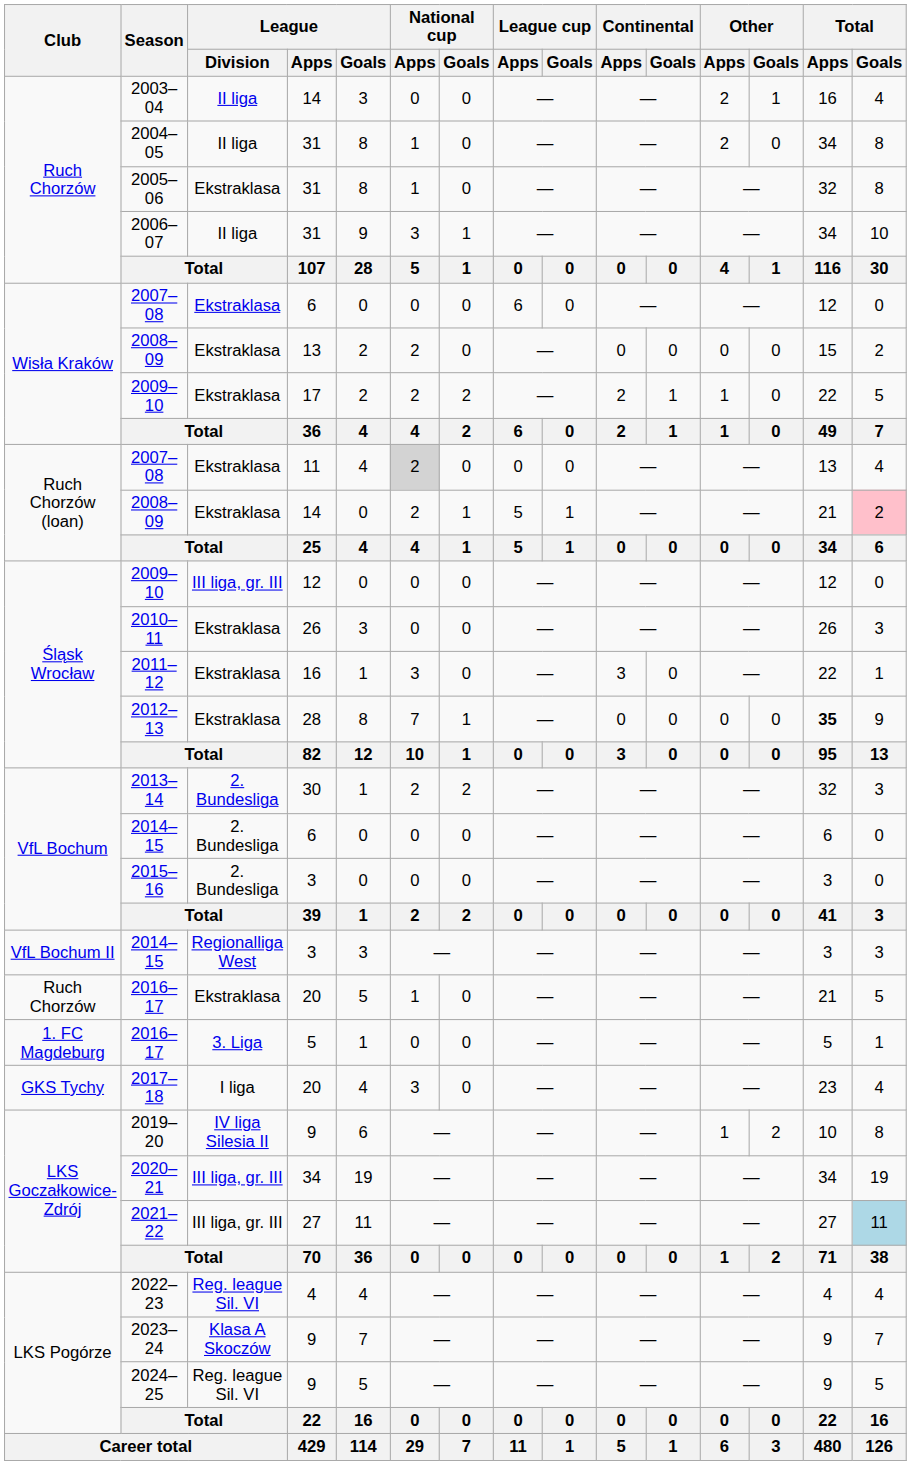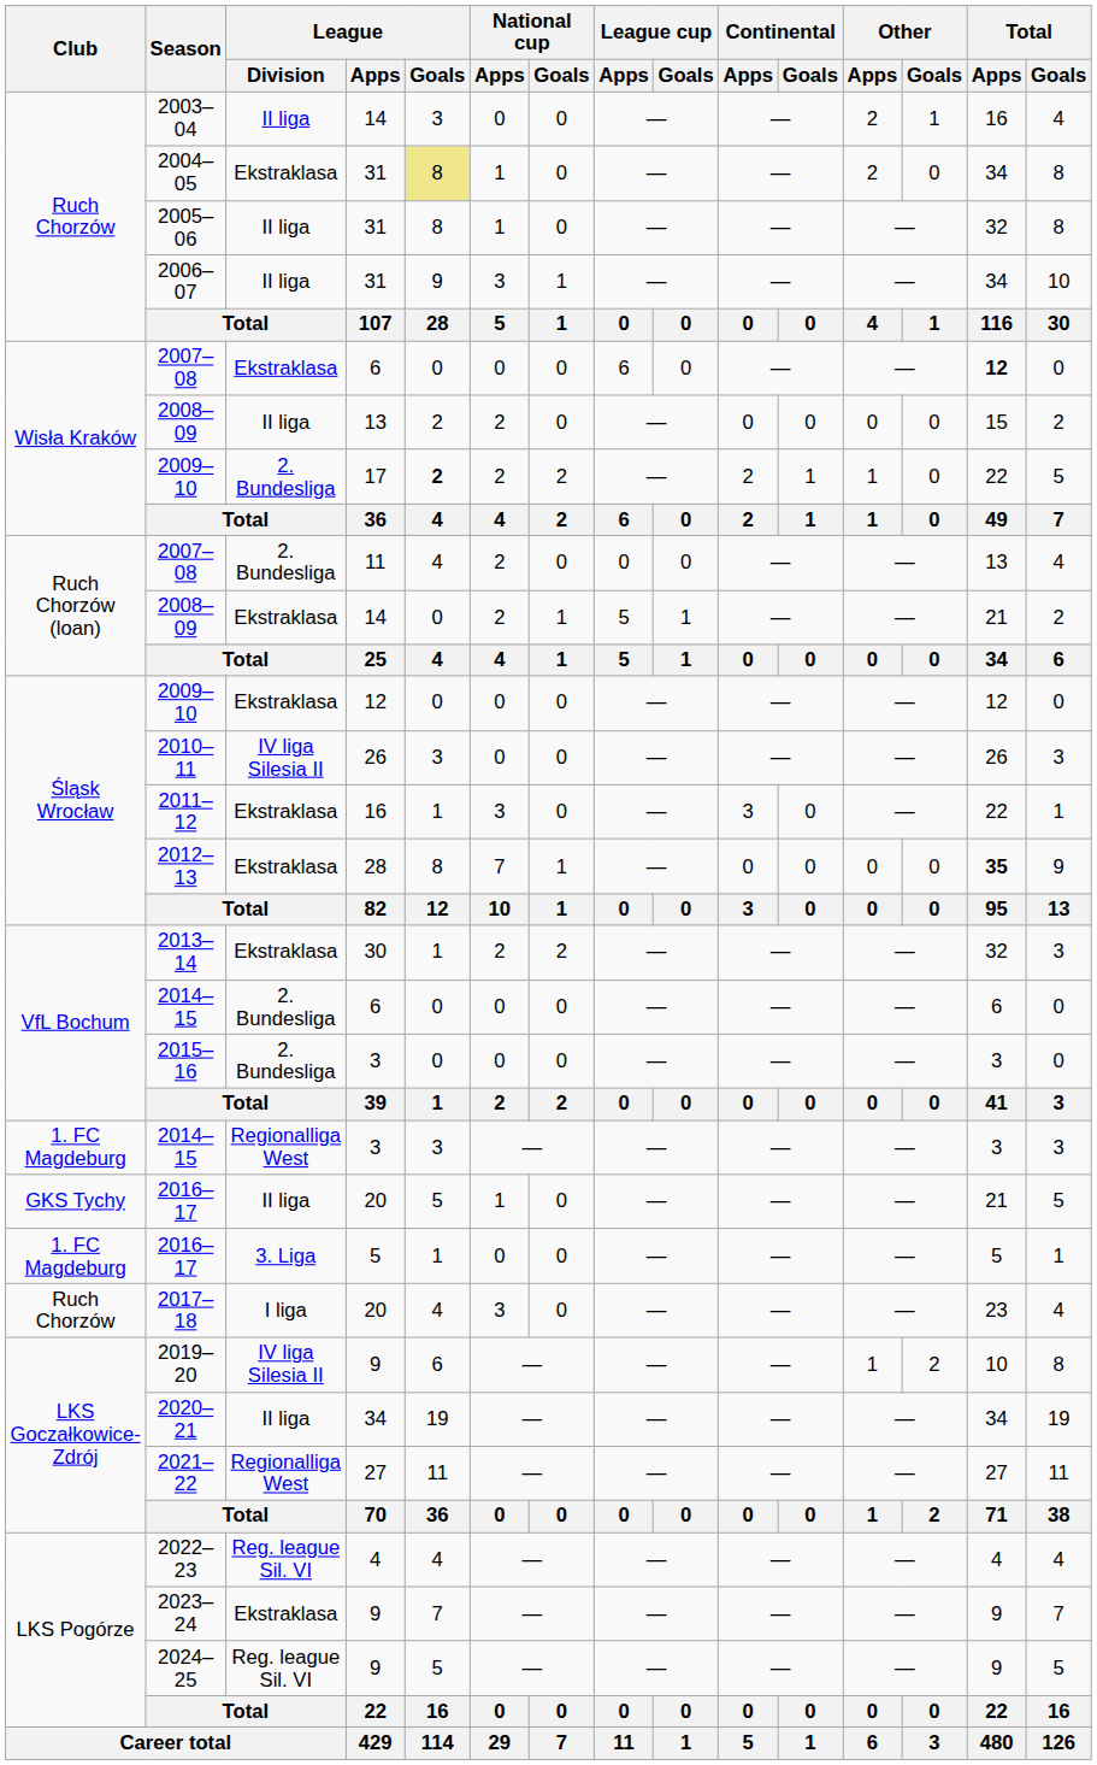2004–05 | League / Division: II liga -> Ekstraklasa
2004–05 | League / Goals: no background -> khaki background
2005–06 | League / Division: Ekstraklasa -> II liga
2007–08 / 6 | Total / Apps: normal -> bold
2008–09 / 13 | League / Division: Ekstraklasa -> II liga
2009–10 / 17 | League / Division: Ekstraklasa -> 2. Bundesliga
2009–10 / 17 | League / Goals: normal -> bold
2007–08 / 11 | League / Division: Ekstraklasa -> 2. Bundesliga
2007–08 / 11 | National cup / Apps: lightgrey background -> no background
2008–09 / 14 | Total / Goals: pink background -> no background
2009–10 / 12 | League / Division: III liga, gr. III -> Ekstraklasa
2010–11 | League / Division: Ekstraklasa -> IV liga Silesia II
2013–14 | League / Division: 2. Bundesliga -> Ekstraklasa
2014–15 / 3 | Club: VfL Bochum II -> 1. FC Magdeburg
2016–17 / 20 | Club: Ruch Chorzów -> GKS Tychy
2016–17 / 20 | League / Division: Ekstraklasa -> II liga
2017–18 | Club: GKS Tychy -> Ruch Chorzów
2020–21 | League / Division: III liga, gr. III -> II liga
2021–22 | League / Division: III liga, gr. III -> Regionalliga West
2021–22 | Total / Goals: lightblue background -> no background
2023–24 | League / Division: Klasa A Skoczów -> Ekstraklasa
